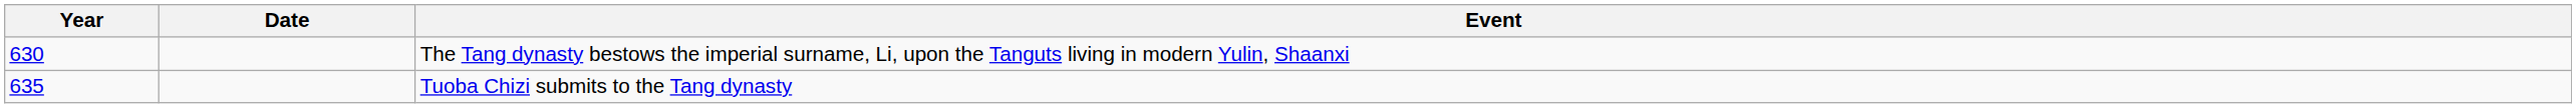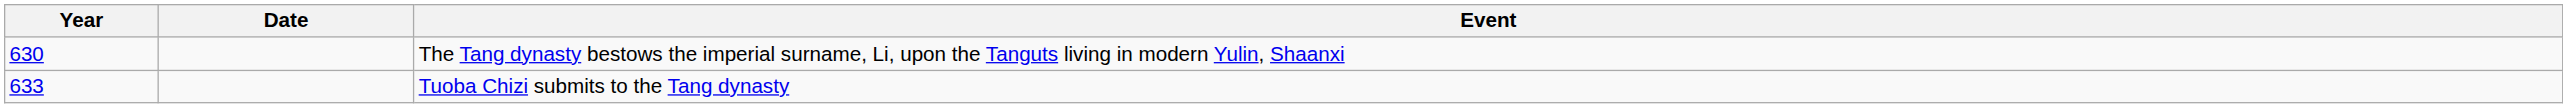Tuoba Chizi submits to the Tang dynasty | Year: 635 -> 633
